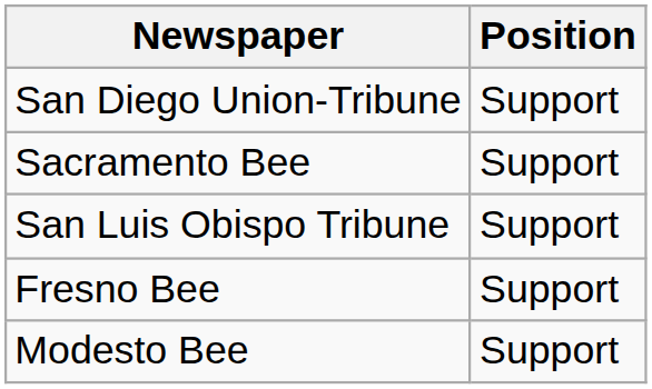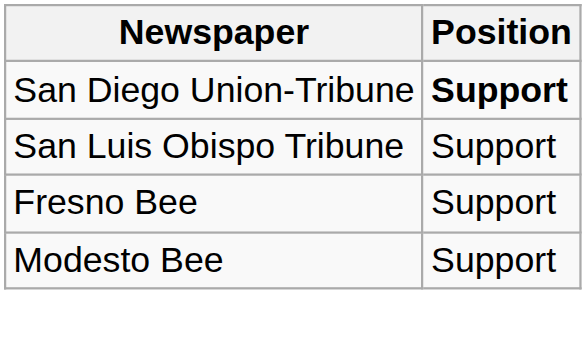San Diego Union-Tribune | Position: normal -> bold
- row: Sacramento Bee | Support
